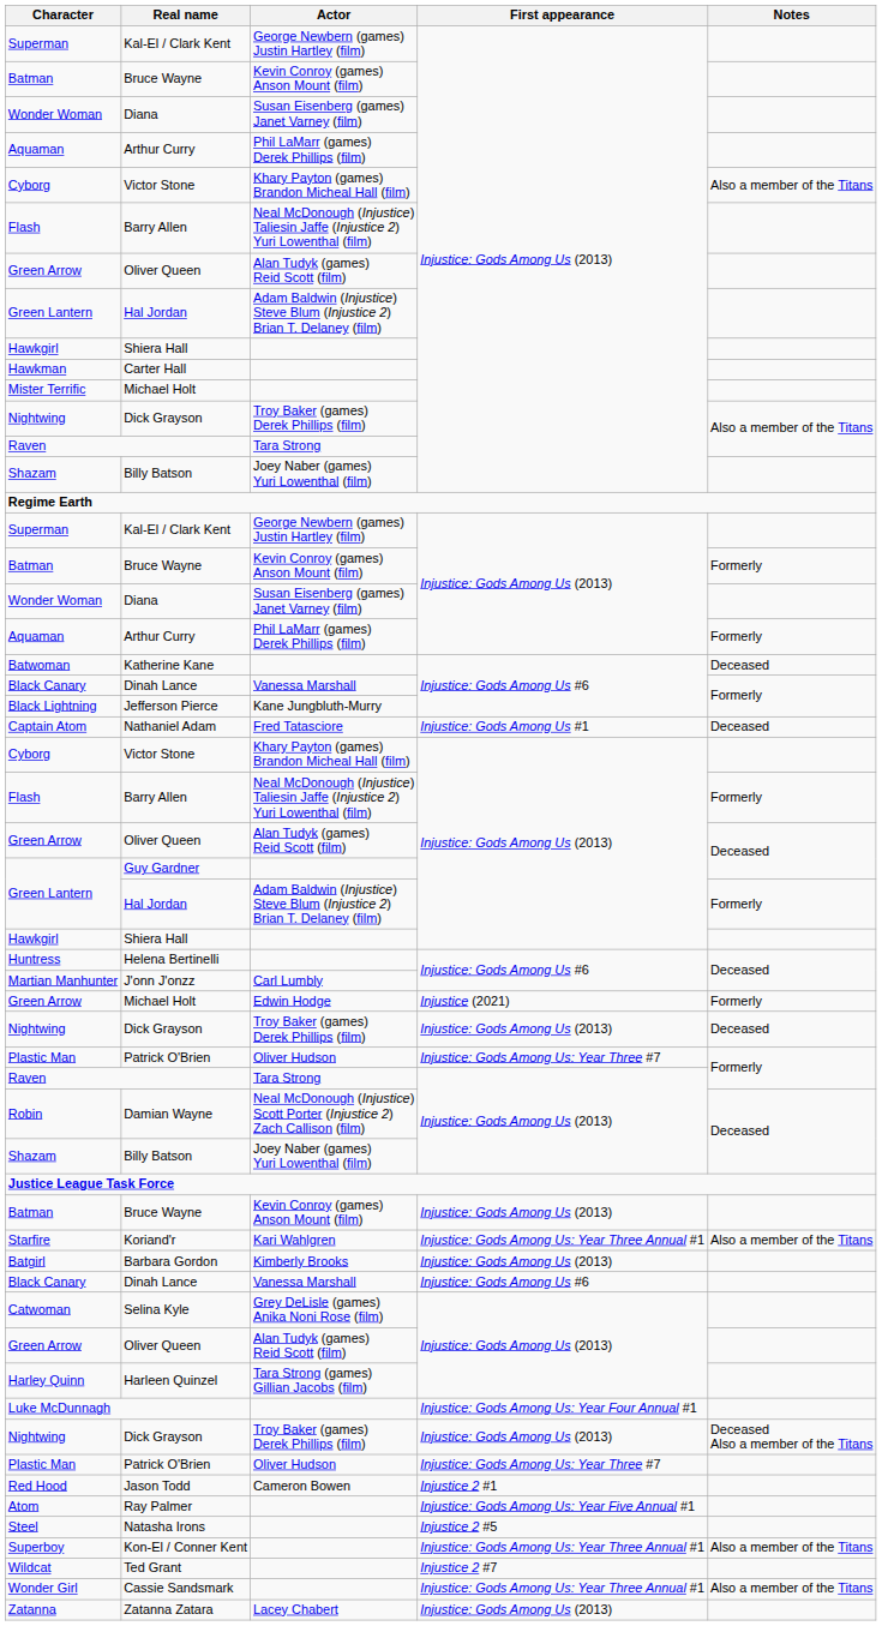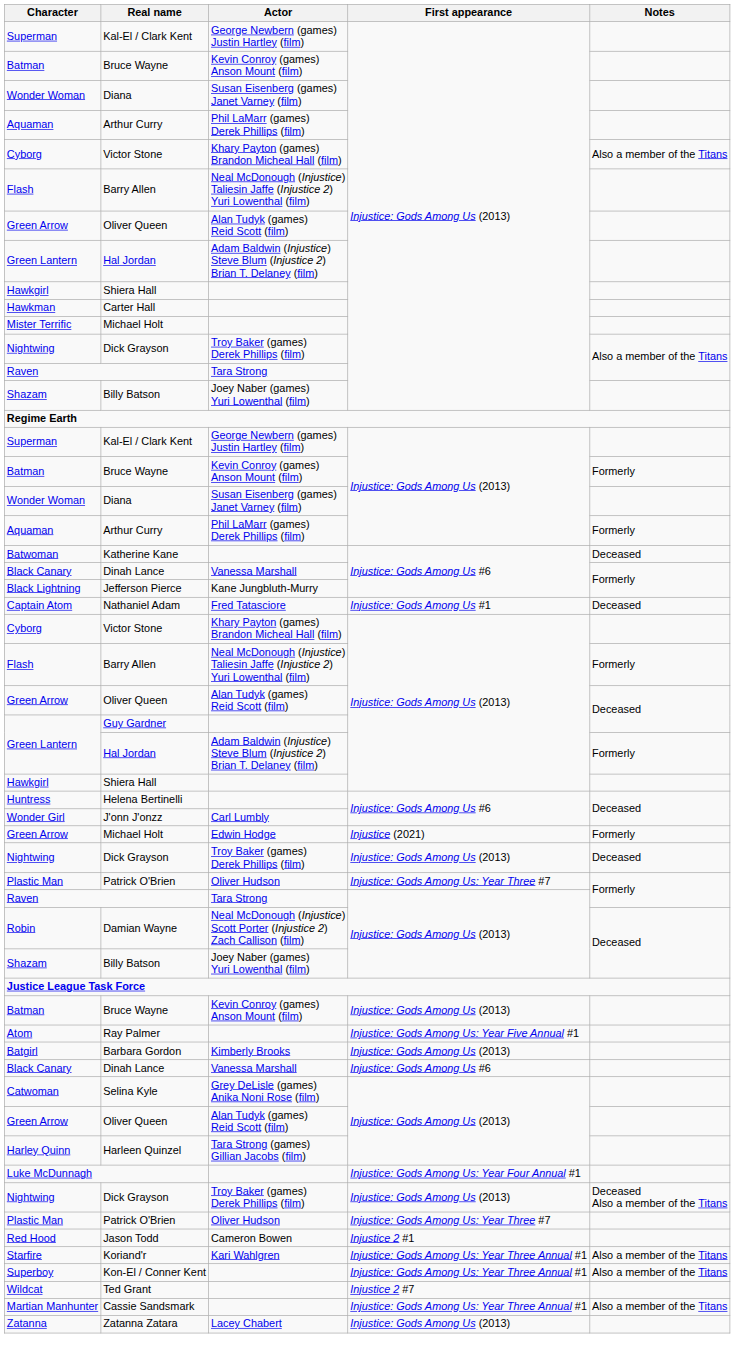J'onn J'onzz | Character: Martian Manhunter -> Wonder Girl
rows swapped: Ray Palmer <-> Koriand'r
- row: Steel | Natasha Irons | Injustice 2 #5
Cassie Sandsmark | Character: Wonder Girl -> Martian Manhunter
